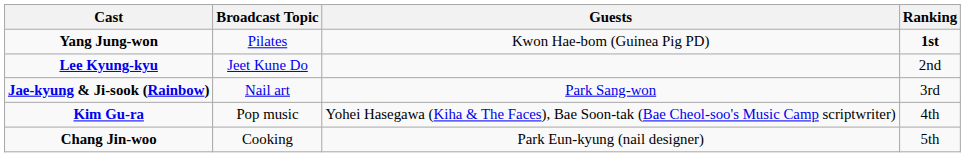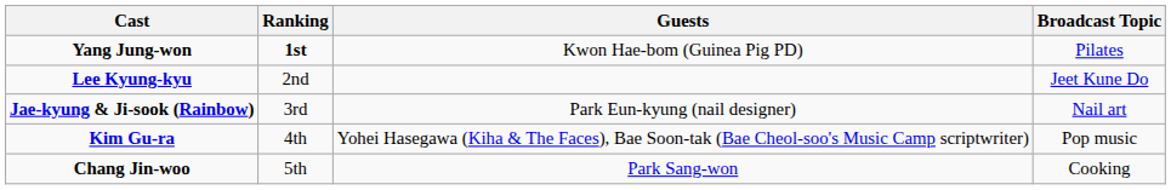columns swapped: Broadcast Topic <-> Ranking
Jae-kyung & Ji-sook (Rainbow) | Guests: Park Sang-won -> Park Eun-kyung (nail designer)
Chang Jin-woo | Guests: Park Eun-kyung (nail designer) -> Park Sang-won
